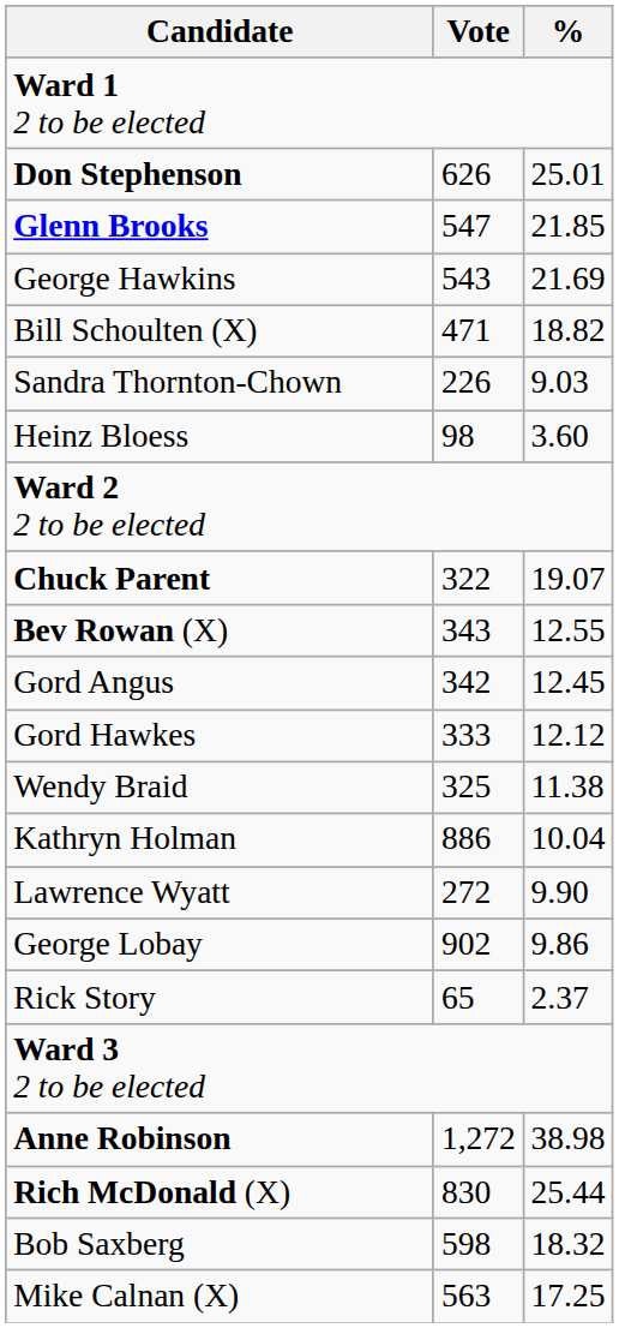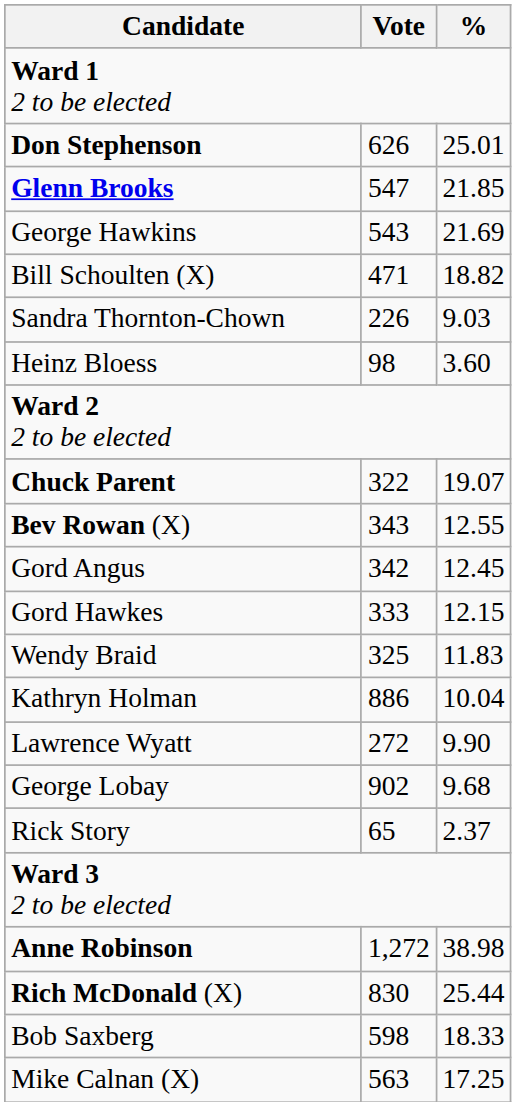Gord Hawkes | %: 12.12 -> 12.15
Wendy Braid | %: 11.38 -> 11.83
George Lobay | %: 9.86 -> 9.68
Bob Saxberg | %: 18.32 -> 18.33
